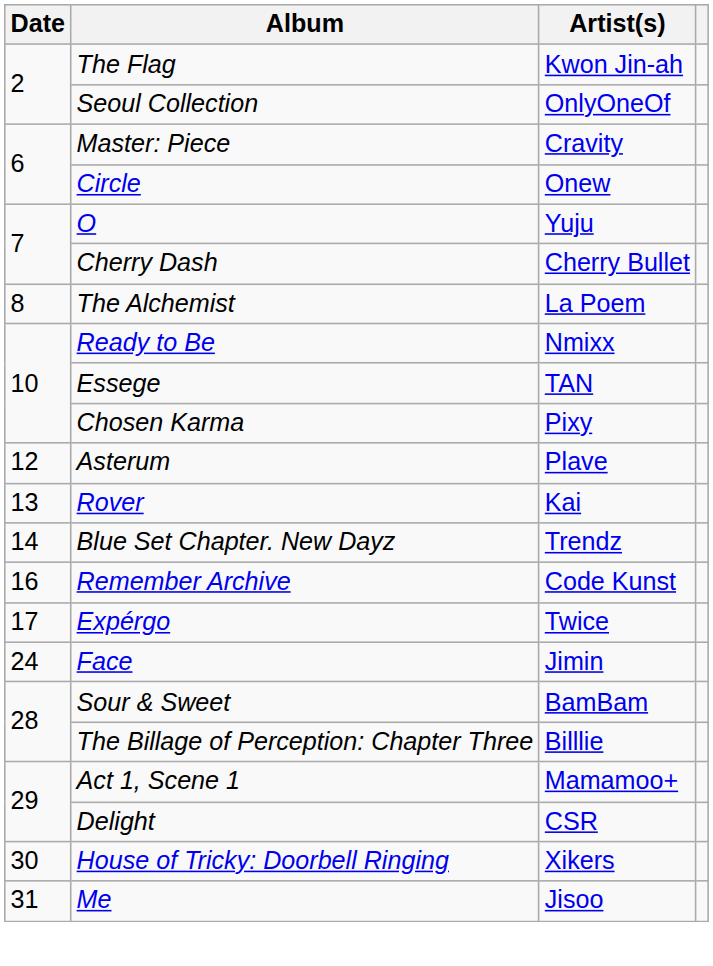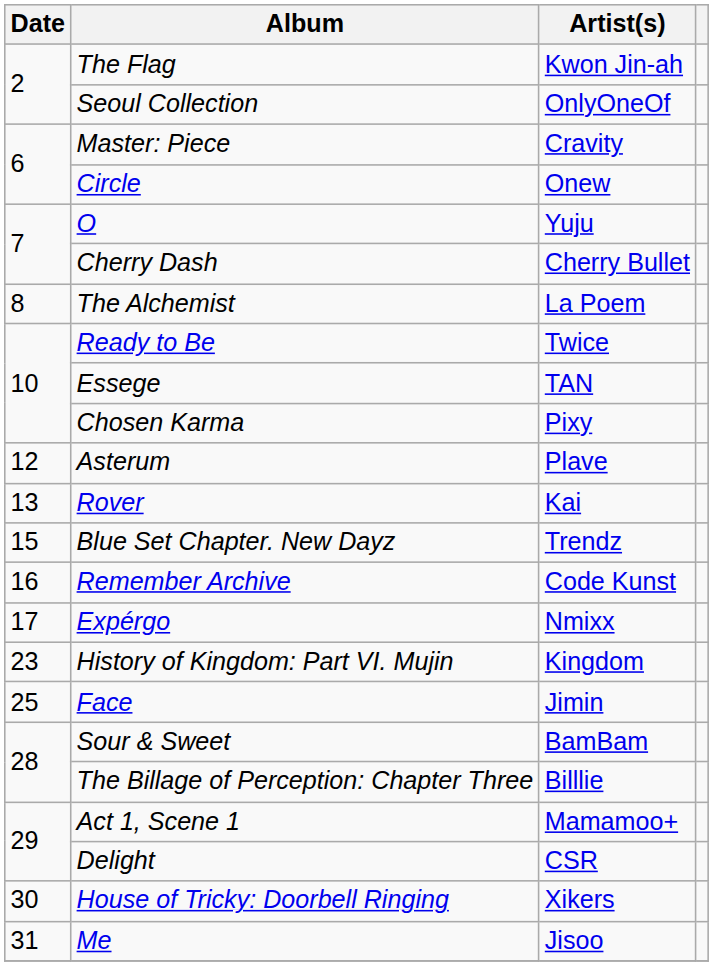Ready to Be | Artist(s): Nmixx -> Twice
Blue Set Chapter. New Dayz | Date: 14 -> 15
Expérgo | Artist(s): Twice -> Nmixx
+ row: 23 | History of Kingdom: Part VI. Mujin | Kingdom
Face | Date: 24 -> 25
